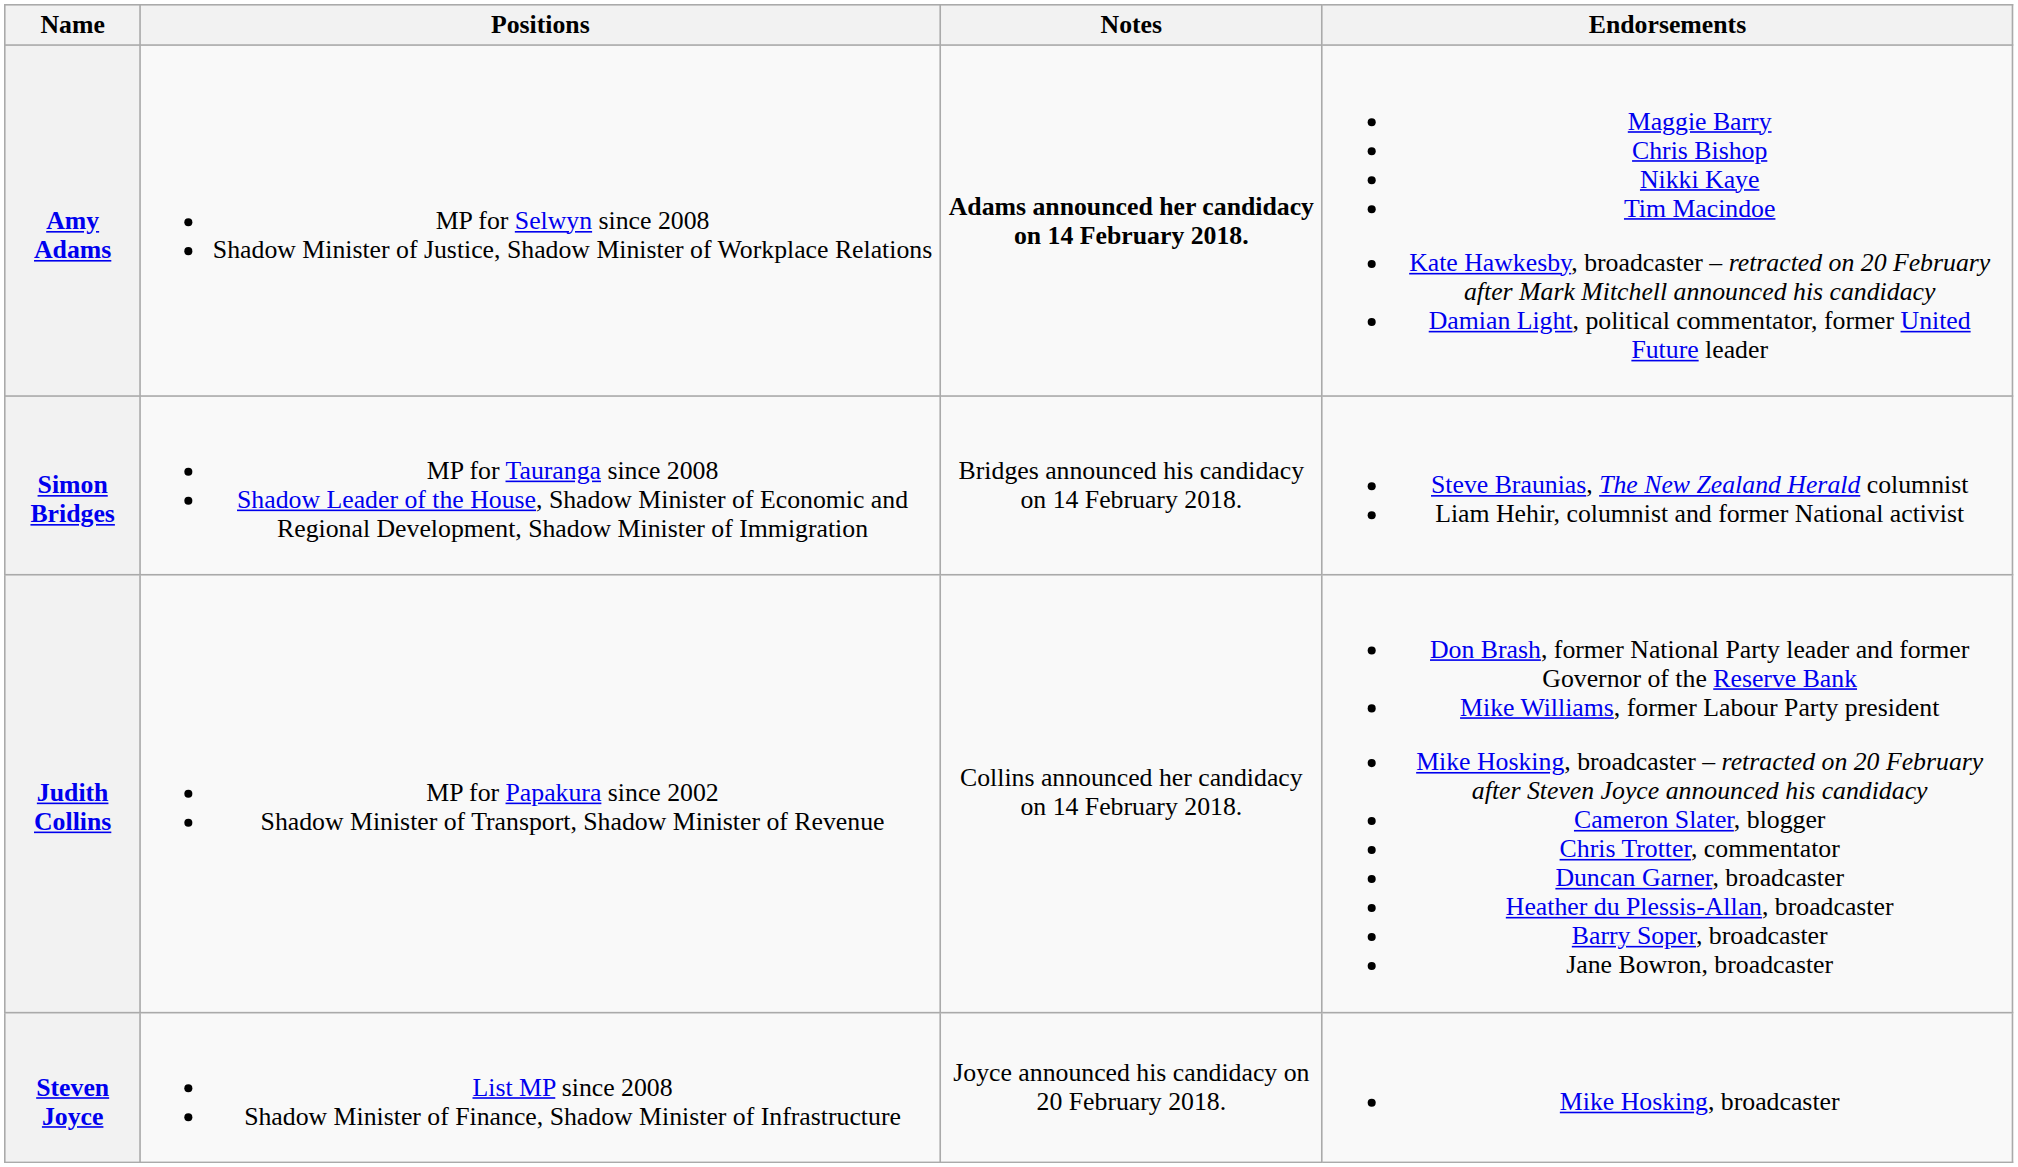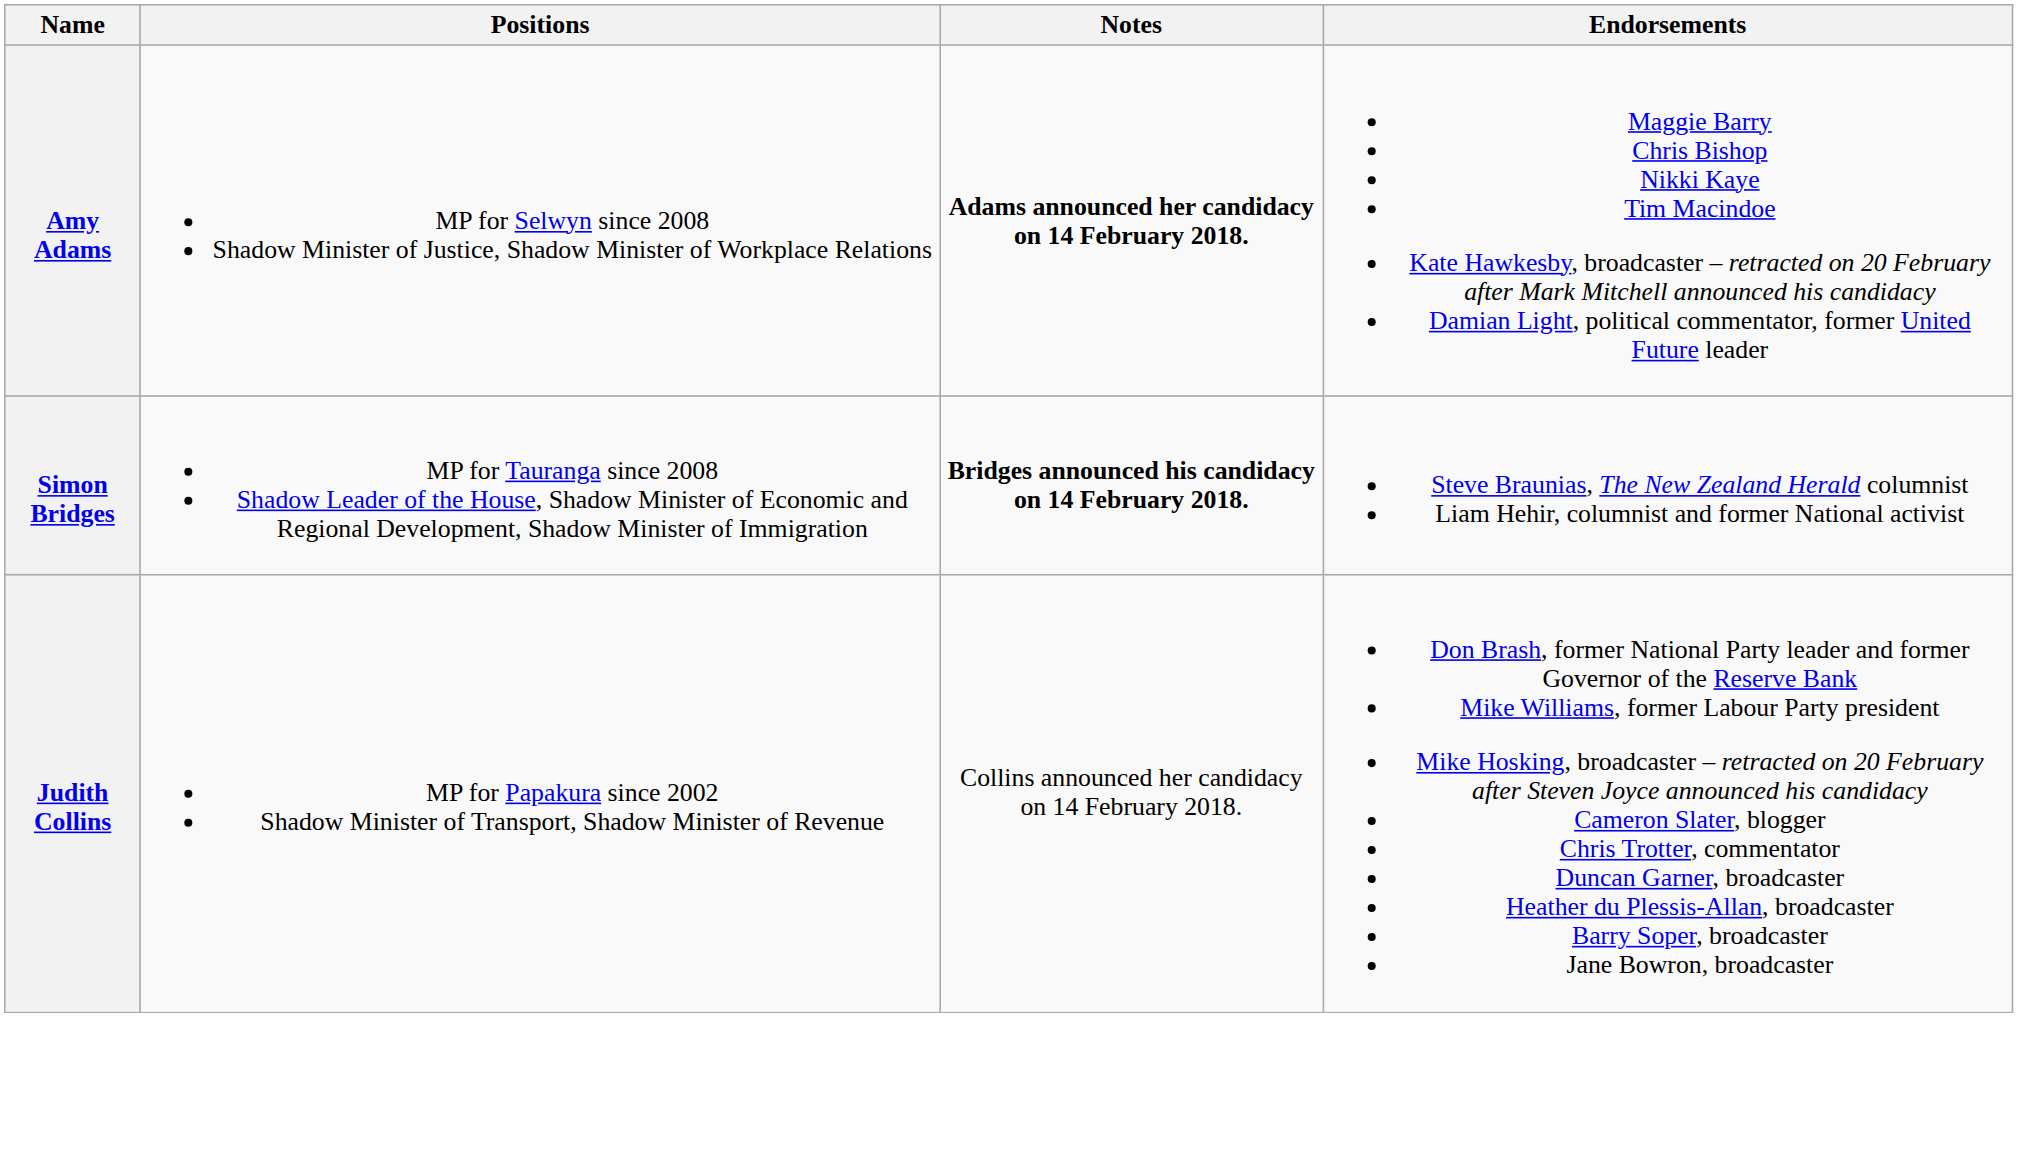Simon Bridges | Notes: normal -> bold
- row: Steven Joyce | List MP since 2008 Shadow Minister of Finance, Shadow Minister of Infrastructure | Joyce announced his candidacy on 20 February 2018. | Mike Hosking, broadcaster
